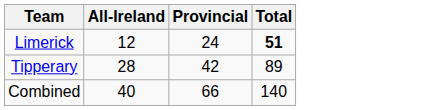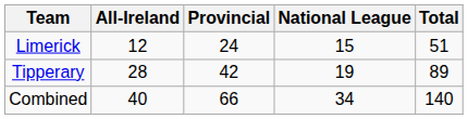+ column: National League | 15 | 19 | 34
Limerick | Total: bold -> normal
